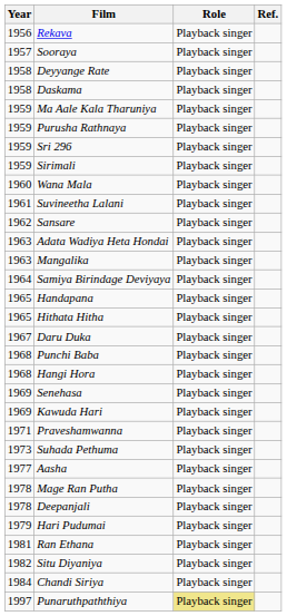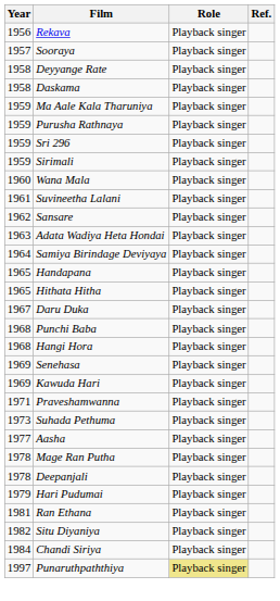- row: 1963 | Mangalika | Playback singer
